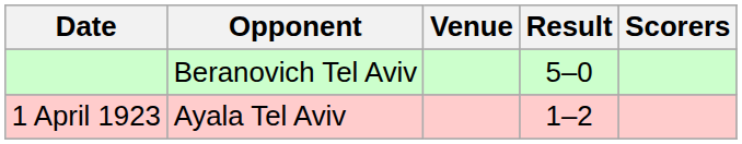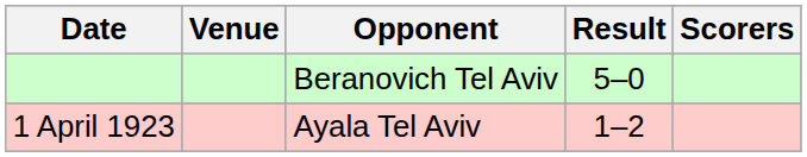columns swapped: Opponent <-> Venue
